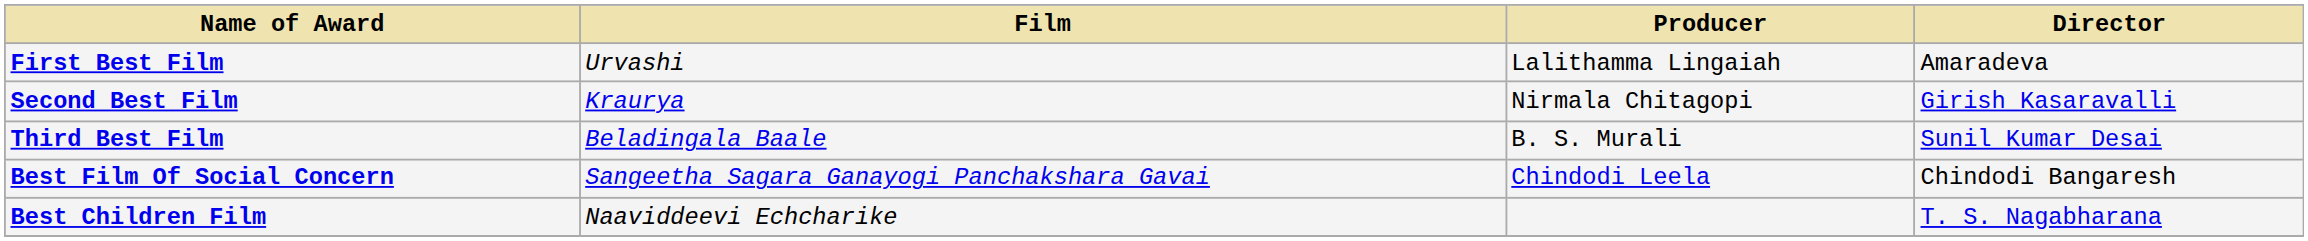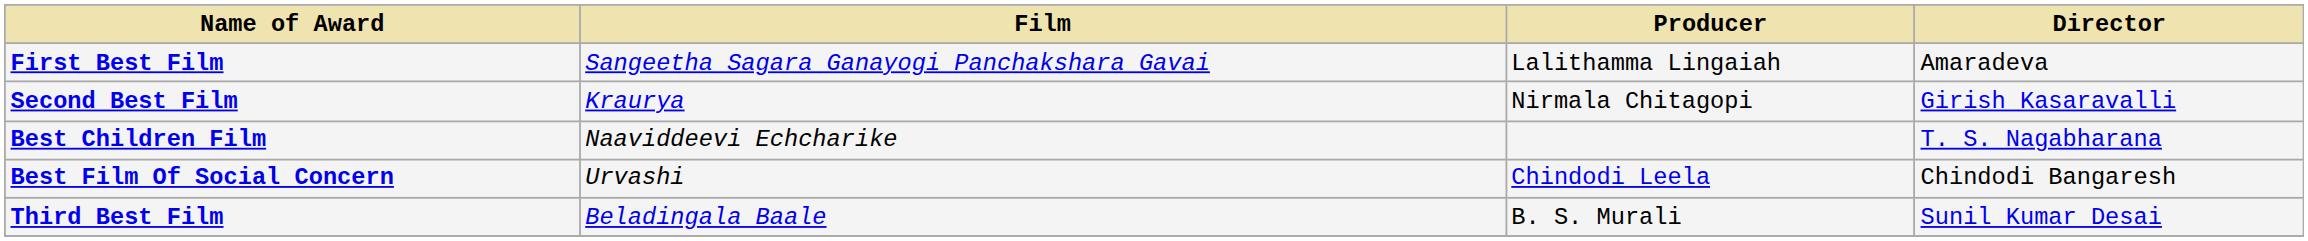First Best Film | Film: Urvashi -> Sangeetha Sagara Ganayogi Panchakshara Gavai
rows swapped: Third Best Film <-> Best Children Film
Best Film Of Social Concern | Film: Sangeetha Sagara Ganayogi Panchakshara Gavai -> Urvashi
